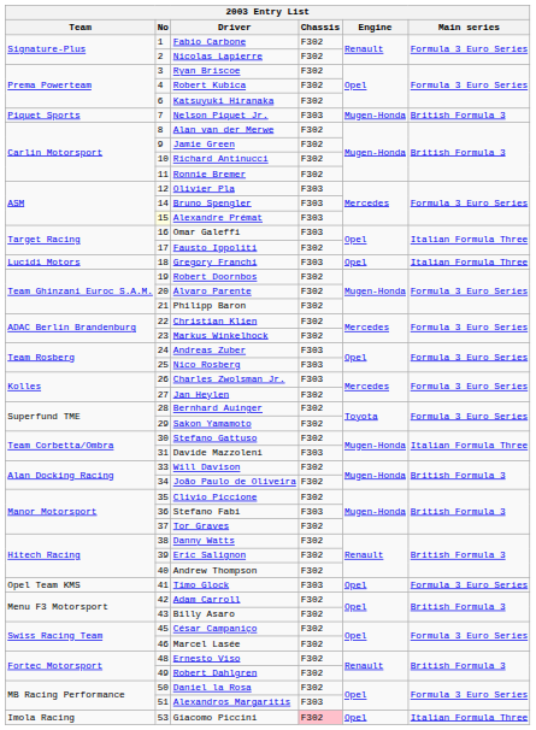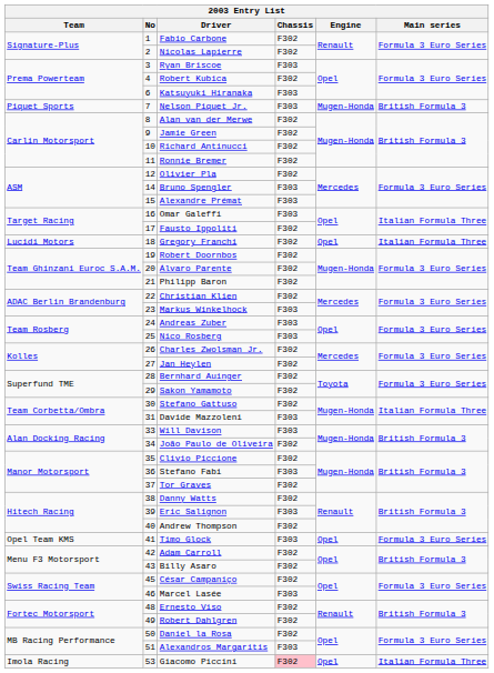Ryan Briscoe | Chassis: F302 -> F303
Katsuyuki Hiranaka | Chassis: F302 -> F303
Olivier Pla | Chassis: F303 -> F302
Alexandre Prémat | No: lightyellow background -> no background
Gregory Franchi | Chassis: F303 -> F302
Markus Winkelhock | Chassis: F302 -> F303
Charles Zwolsman Jr. | Chassis: F303 -> F302
Will Davison | Chassis: F302 -> F303
Eric Salignon | Chassis: F302 -> F303
Marcel Lasée | Chassis: F302 -> F303
